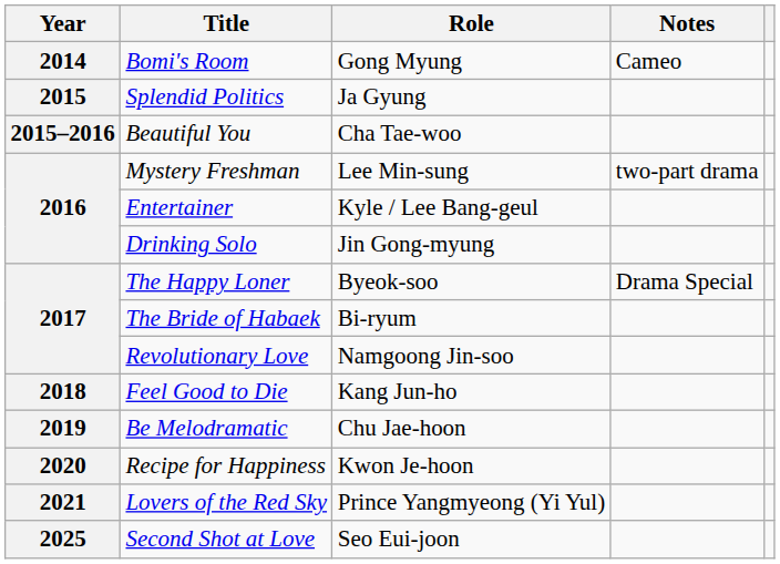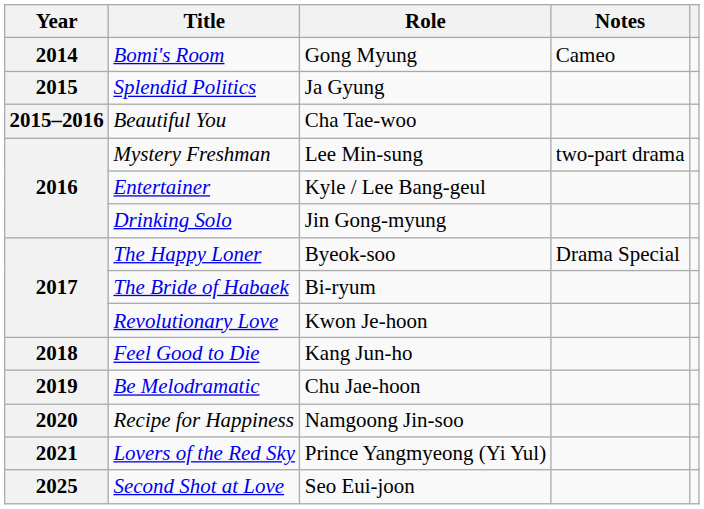Revolutionary Love | Role: Namgoong Jin-soo -> Kwon Je-hoon
Recipe for Happiness | Role: Kwon Je-hoon -> Namgoong Jin-soo
